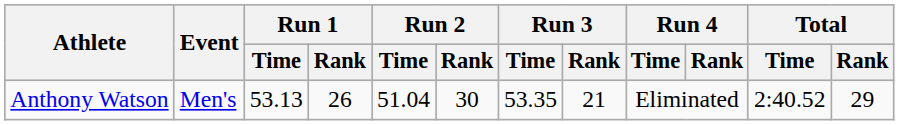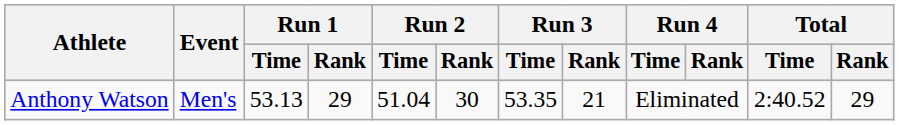Anthony Watson | Run 1 / Rank: 26 -> 29
